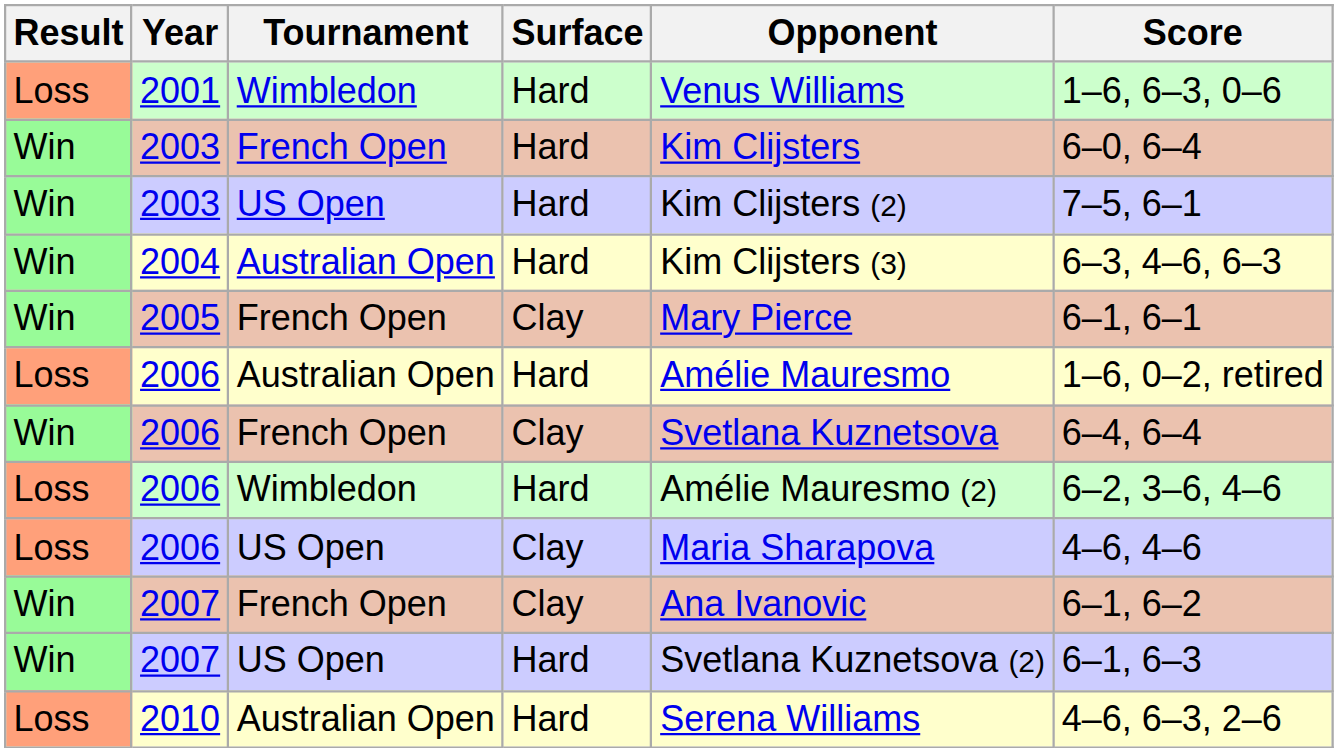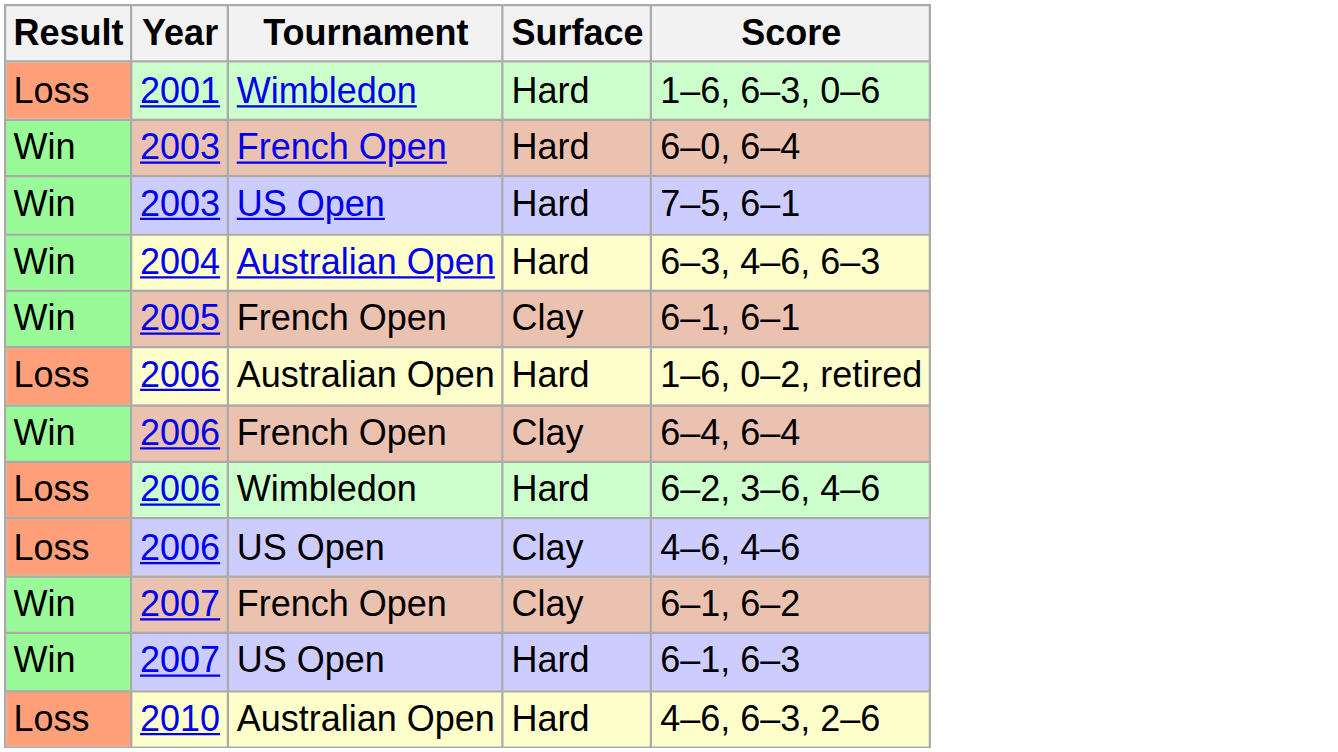- column: Opponent | Venus Williams | Kim Clijsters | Kim Clijsters (2) | Kim Clijsters (3) | Mary Pierce | Amélie Mauresmo | Svetlana Kuznetsova | Amélie Mauresmo (2) | Maria Sharapova | Ana Ivanovic | Svetlana Kuznetsova (2) | Serena Williams
